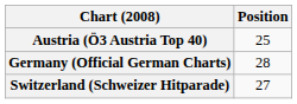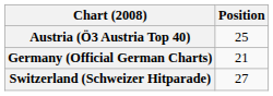Germany (Official German Charts) | Position: 28 -> 21
